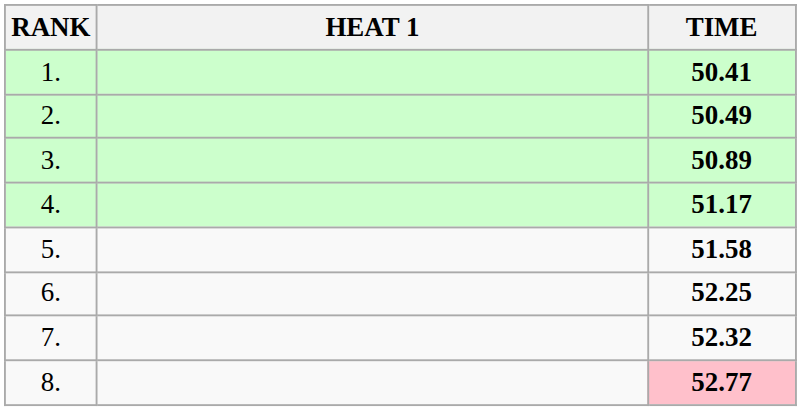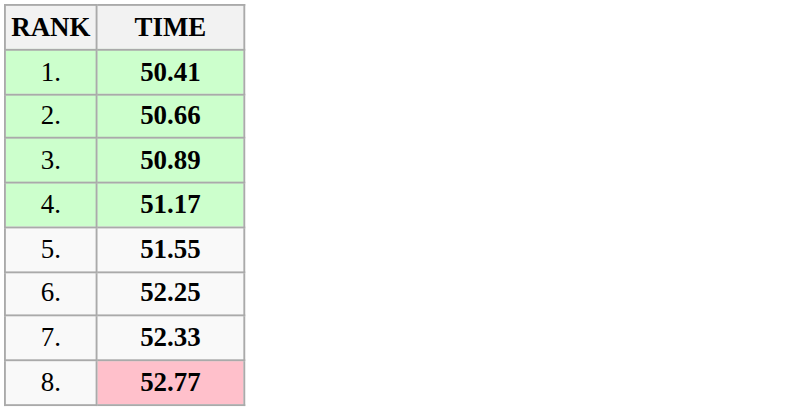- column: HEAT 1
2. | TIME: 50.49 -> 50.66
5. | TIME: 51.58 -> 51.55
7. | TIME: 52.32 -> 52.33
